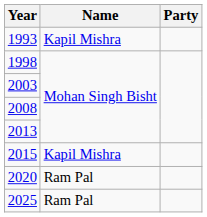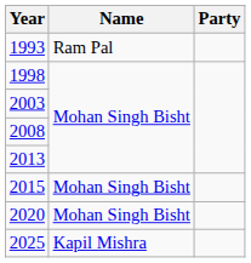1993 | Name: Kapil Mishra -> Ram Pal
2015 | Name: Kapil Mishra -> Mohan Singh Bisht
2020 | Name: Ram Pal -> Mohan Singh Bisht
2025 | Name: Ram Pal -> Kapil Mishra
